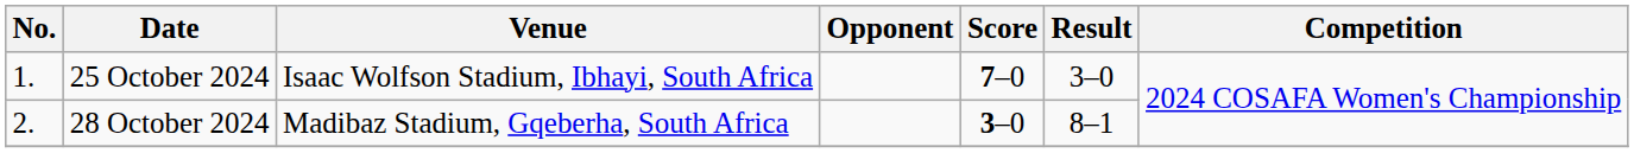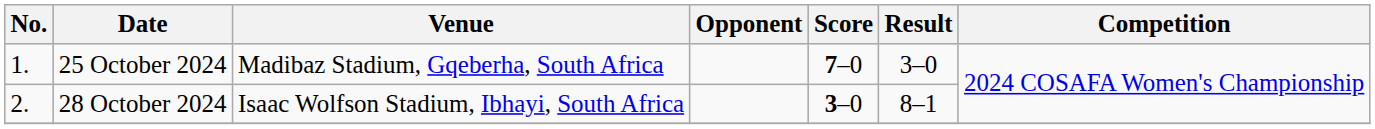25 October 2024 | Venue: Isaac Wolfson Stadium, Ibhayi, South Africa -> Madibaz Stadium, Gqeberha, South Africa
28 October 2024 | Venue: Madibaz Stadium, Gqeberha, South Africa -> Isaac Wolfson Stadium, Ibhayi, South Africa
